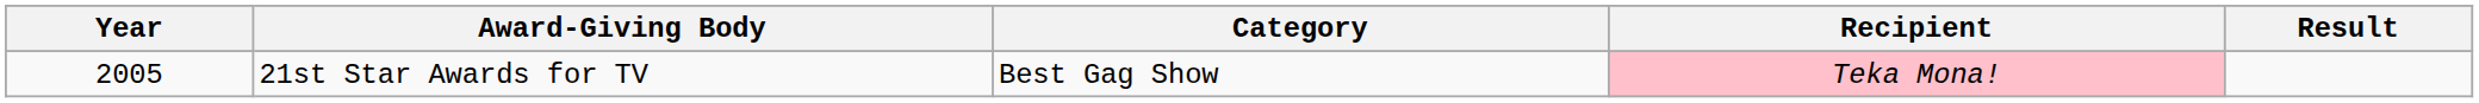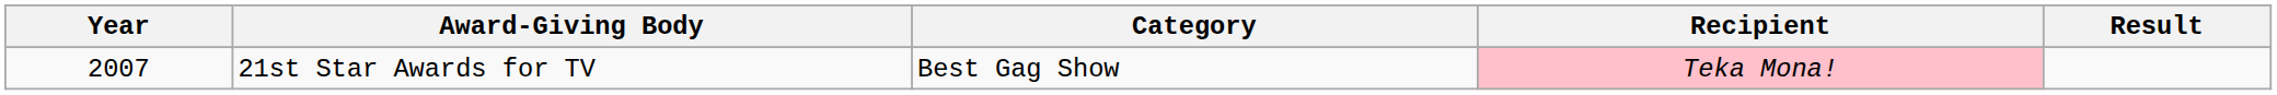21st Star Awards for TV | Year: 2005 -> 2007
